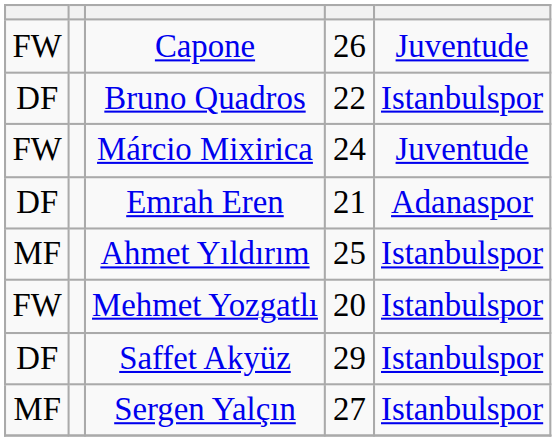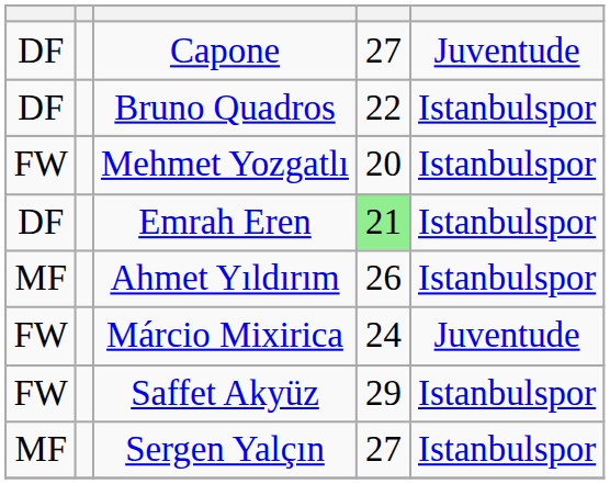Capone | column 1: FW -> DF
Capone | column 4: 26 -> 27
rows swapped: Márcio Mixirica <-> Mehmet Yozgatlı
Emrah Eren | column 4: no background -> lightgreen background
Emrah Eren | column 5: Adanaspor -> Istanbulspor
Ahmet Yıldırım | column 4: 25 -> 26
Saffet Akyüz | column 1: DF -> FW
